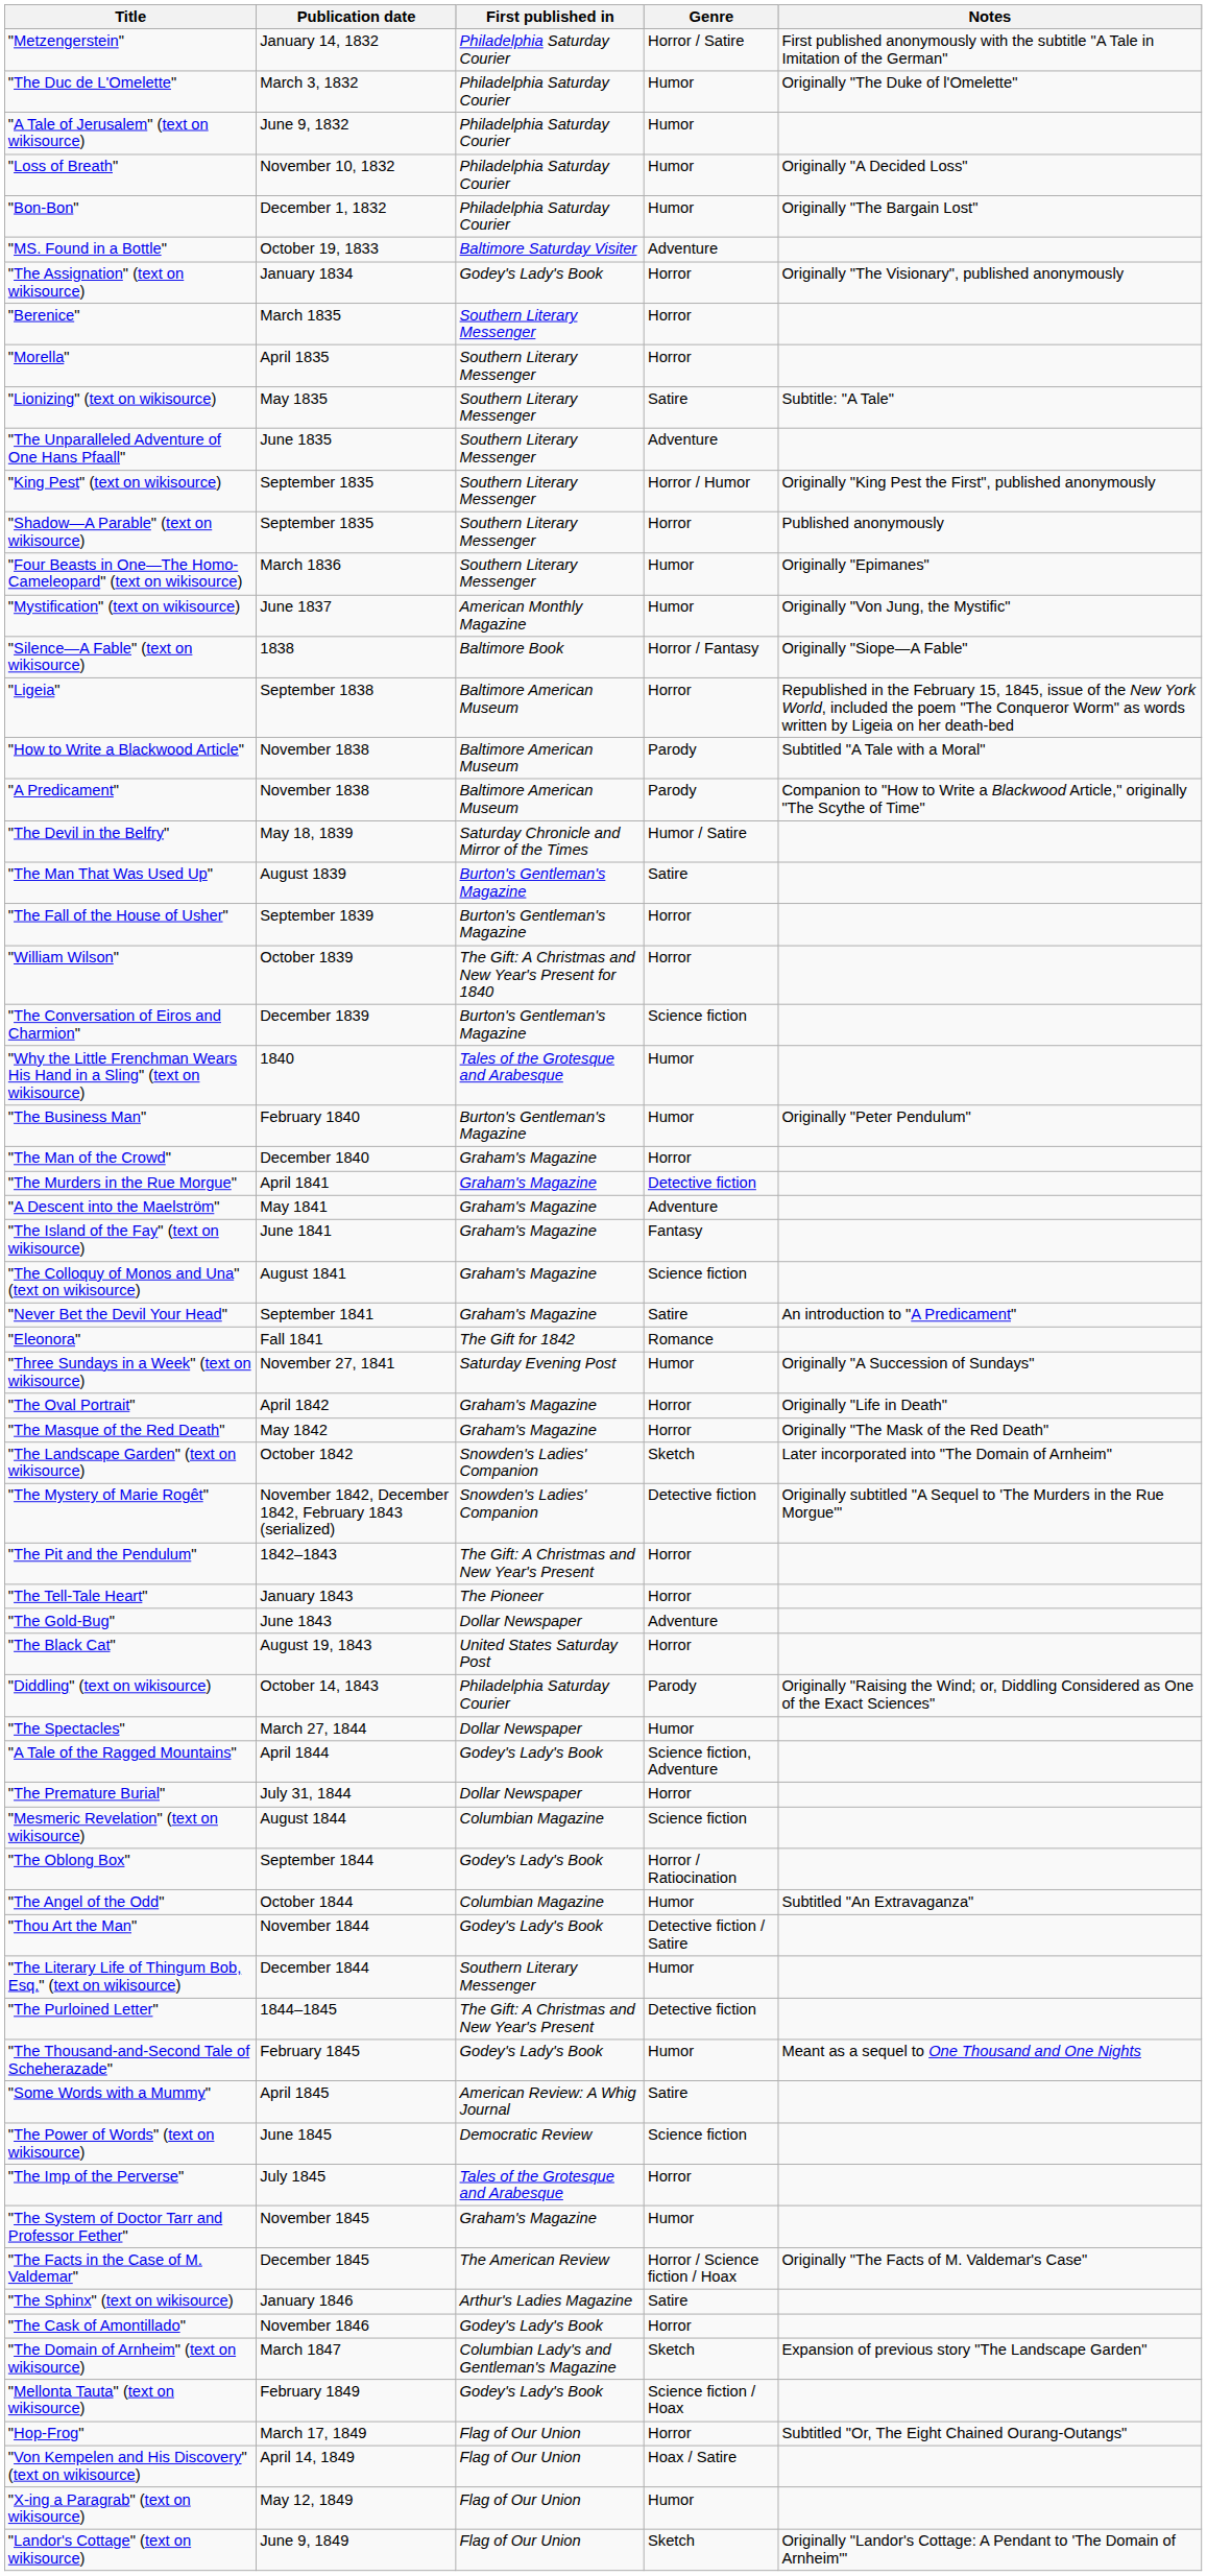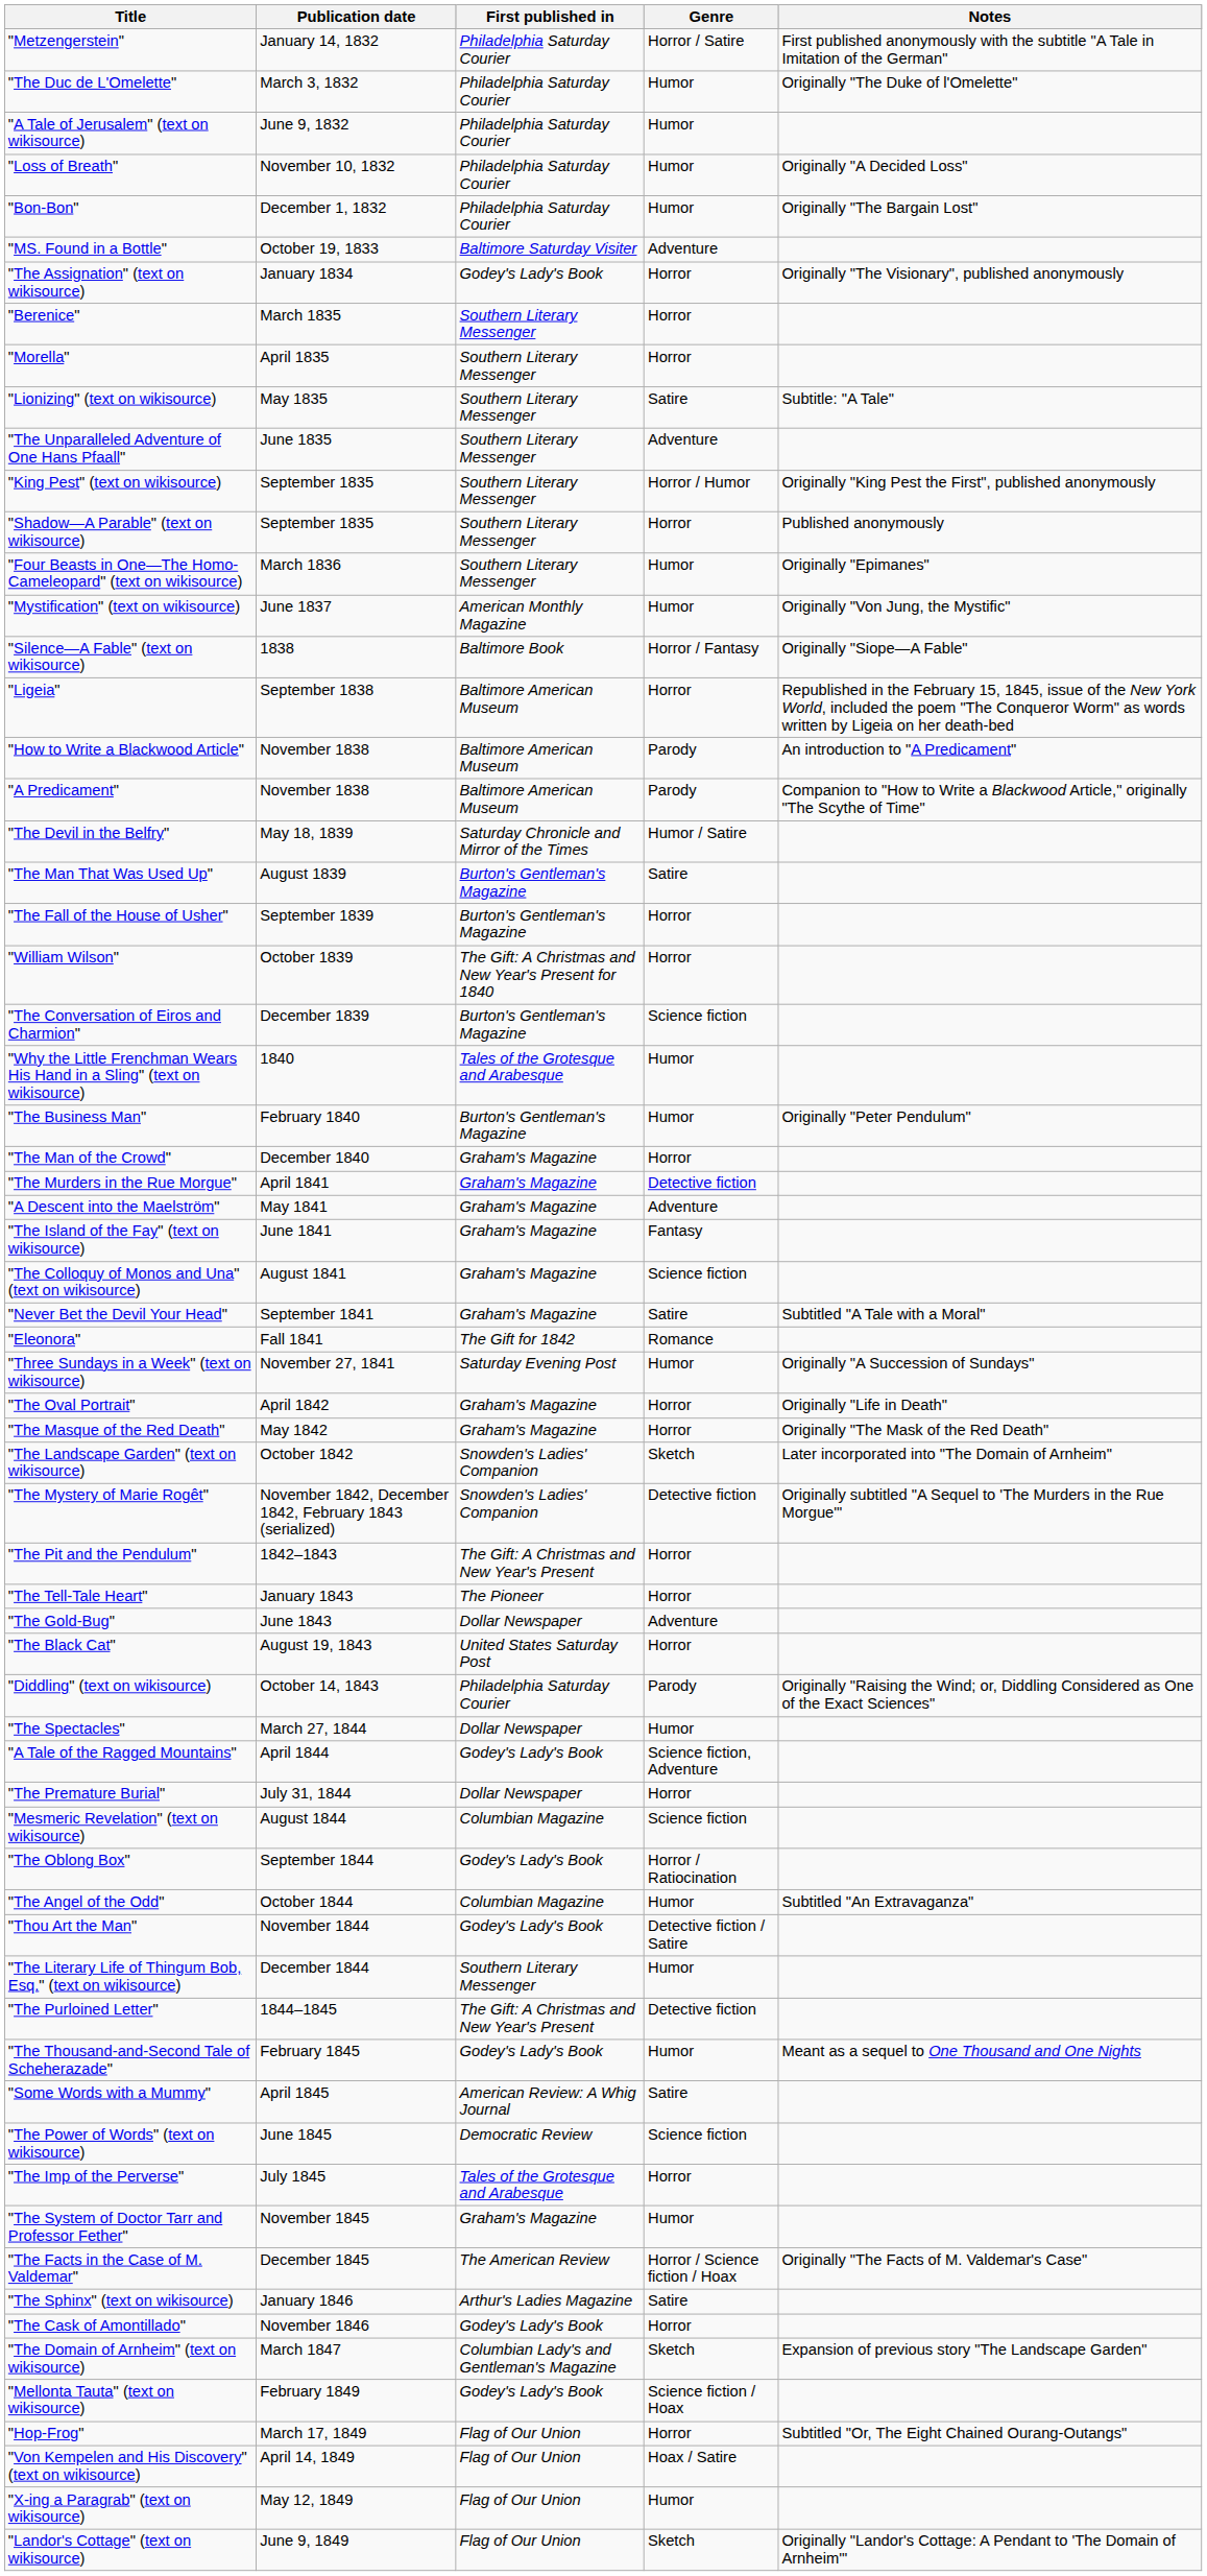"How to Write a Blackwood Article" | Notes: Subtitled "A Tale with a Moral" -> An introduction to "A Predicament"
"Never Bet the Devil Your Head" | Notes: An introduction to "A Predicament" -> Subtitled "A Tale with a Moral"
